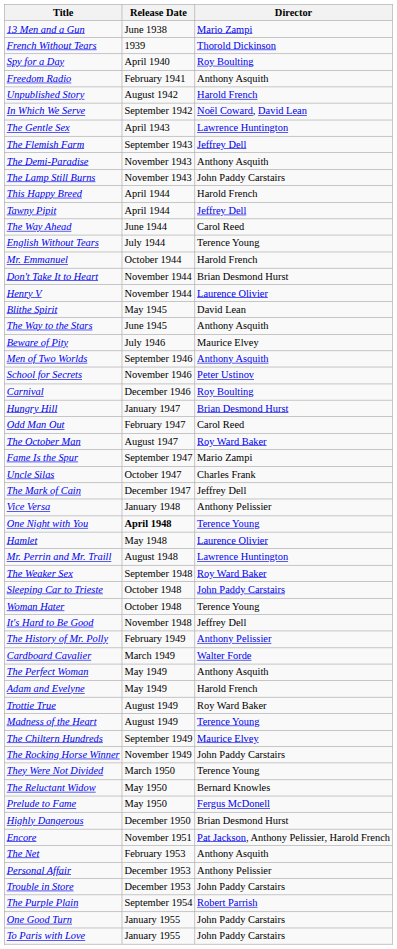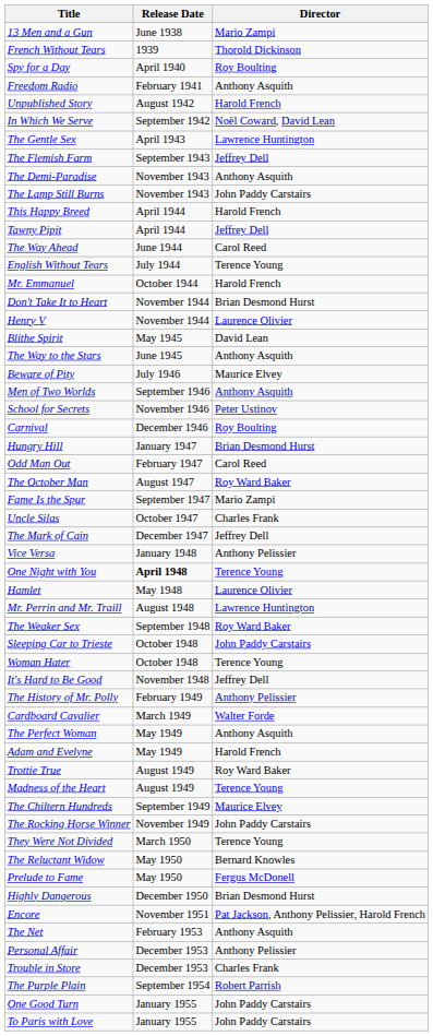Trouble in Store | Director: John Paddy Carstairs -> Charles Frank
